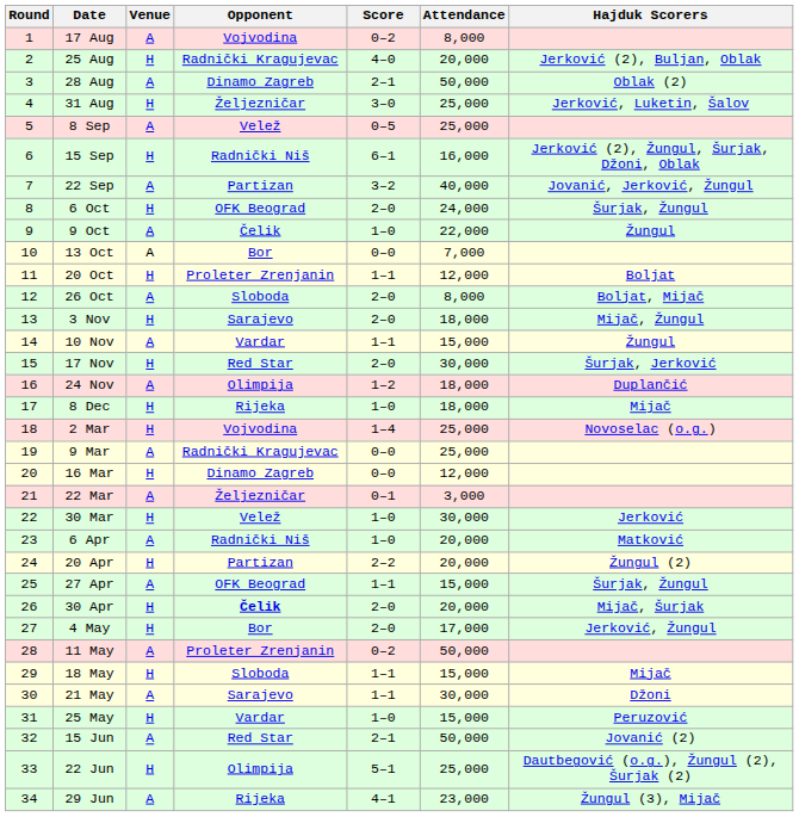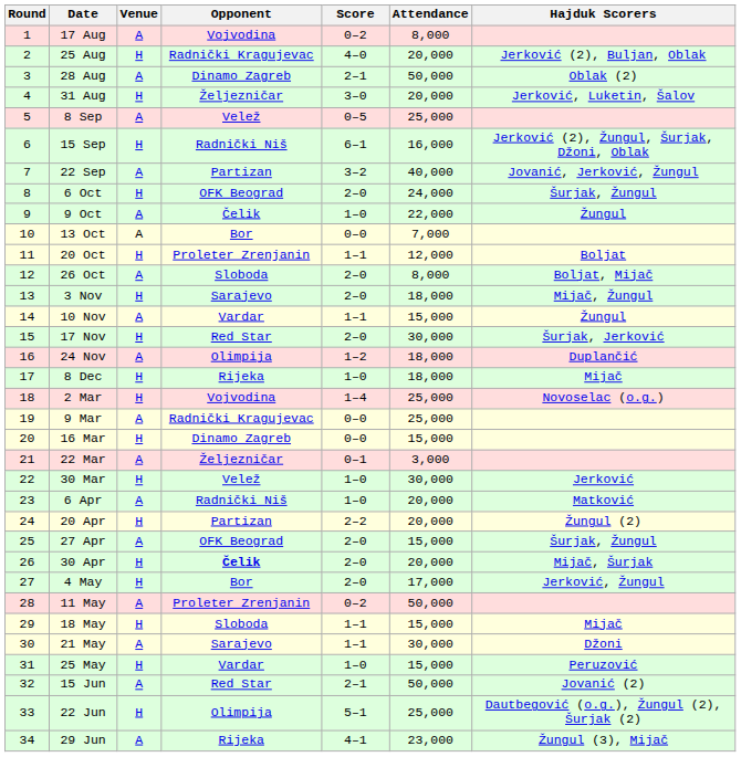31 Aug | Attendance: 25,000 -> 20,000
16 Mar | Attendance: 12,000 -> 15,000
27 Apr | Score: 1–1 -> 2–0
